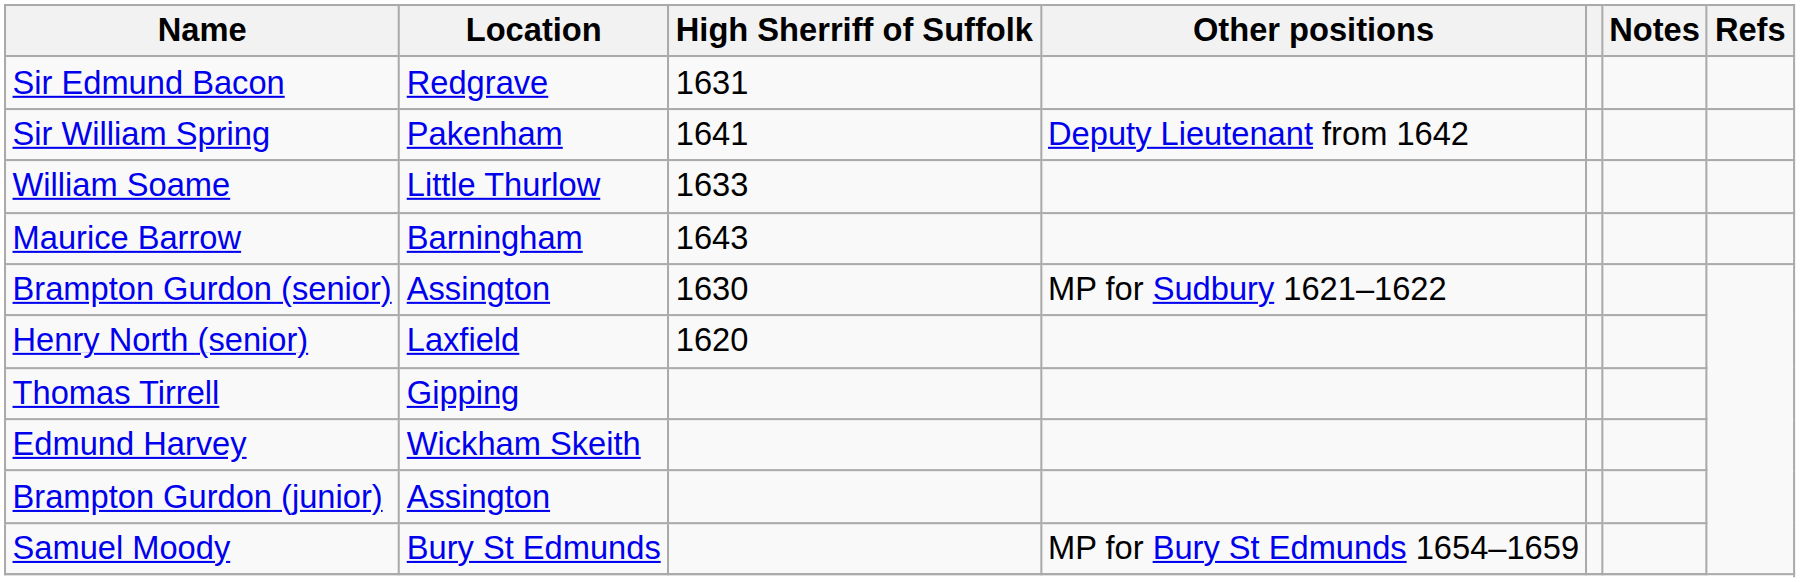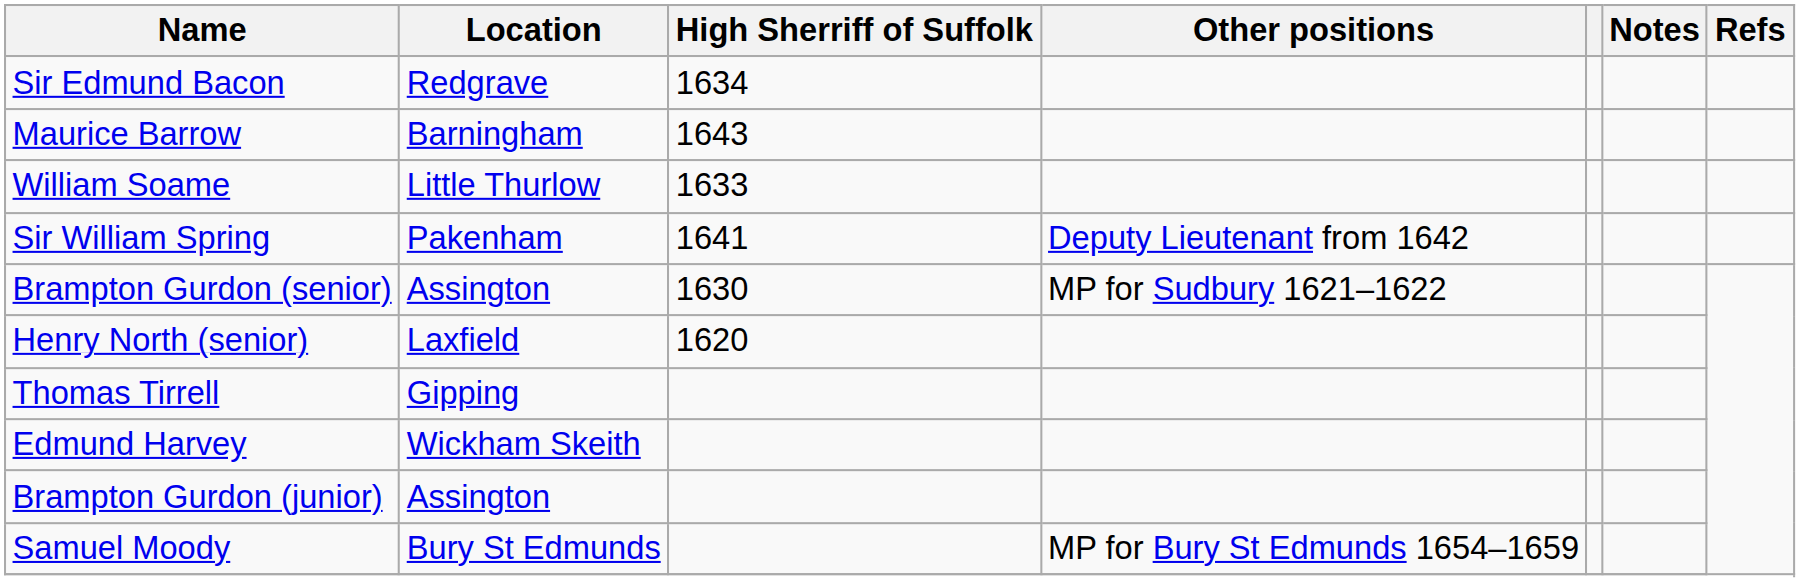Sir Edmund Bacon | High Sherriff of Suffolk: 1631 -> 1634
rows swapped: Sir William Spring <-> Maurice Barrow
